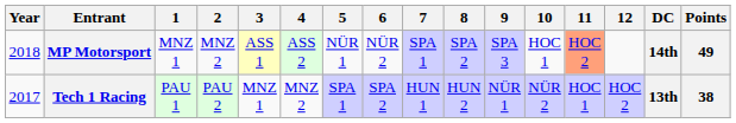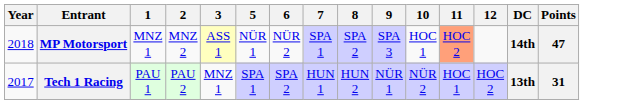- column: 4 | ASS 2 | MNZ 2
MP Motorsport | Points: 49 -> 47
Tech 1 Racing | Points: 38 -> 31
